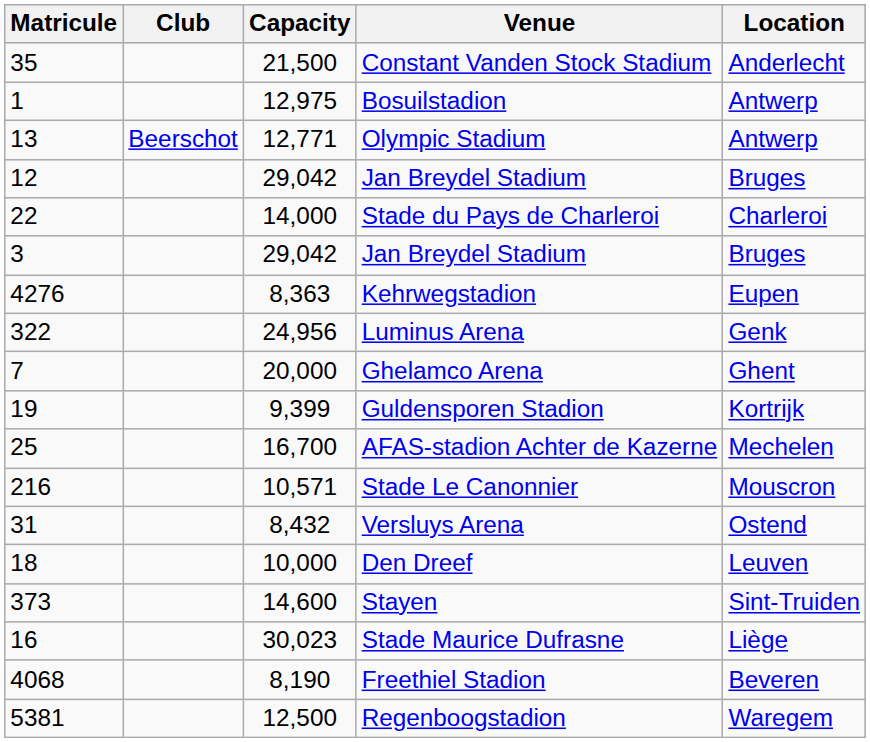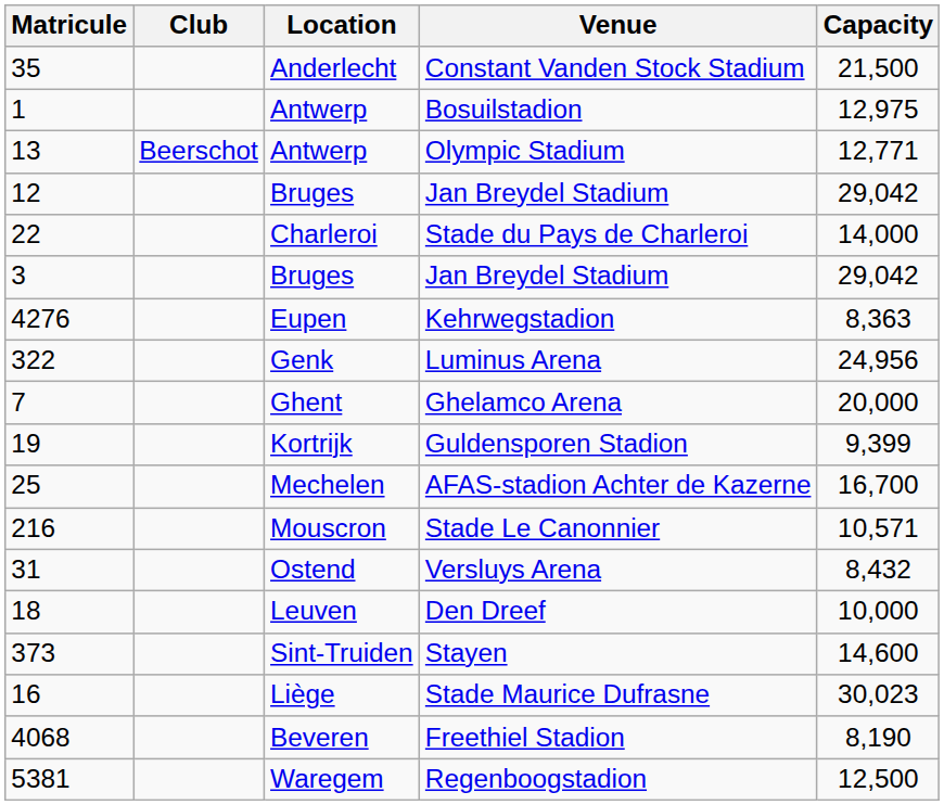columns swapped: Location <-> Capacity
